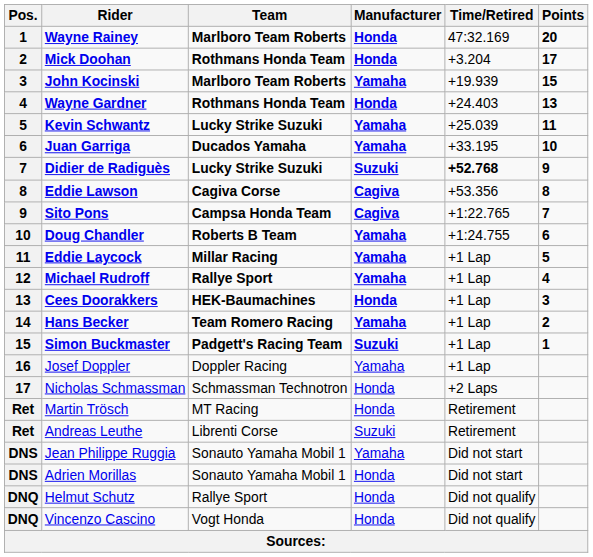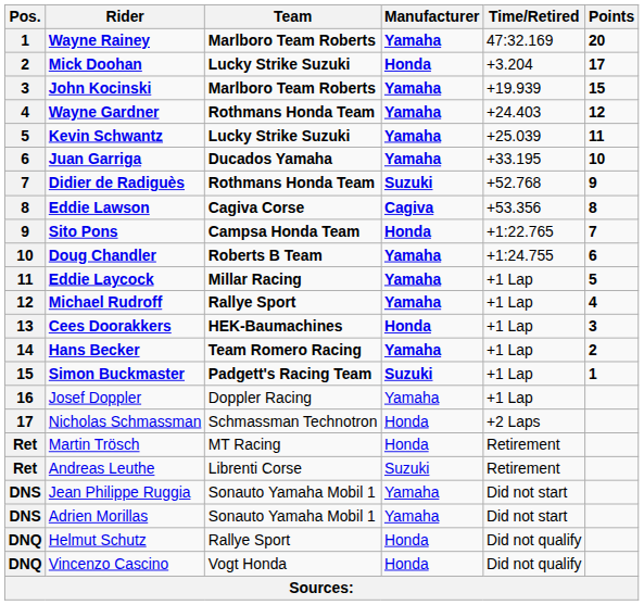Wayne Rainey | Manufacturer: Honda -> Yamaha
Mick Doohan | Team: Rothmans Honda Team -> Lucky Strike Suzuki
Wayne Gardner | Manufacturer: Honda -> Yamaha
Wayne Gardner | Points: 13 -> 12
Didier de Radiguès | Team: Lucky Strike Suzuki -> Rothmans Honda Team
Didier de Radiguès | Time/Retired: bold -> normal
Sito Pons | Manufacturer: Cagiva -> Honda
Adrien Morillas | Manufacturer: Honda -> Yamaha
